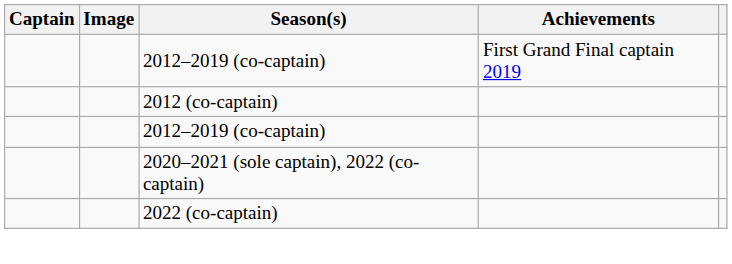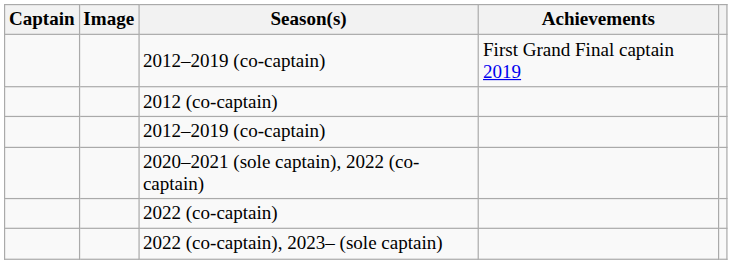+ row: 2022 (co-captain), 2023– (sole captain)
